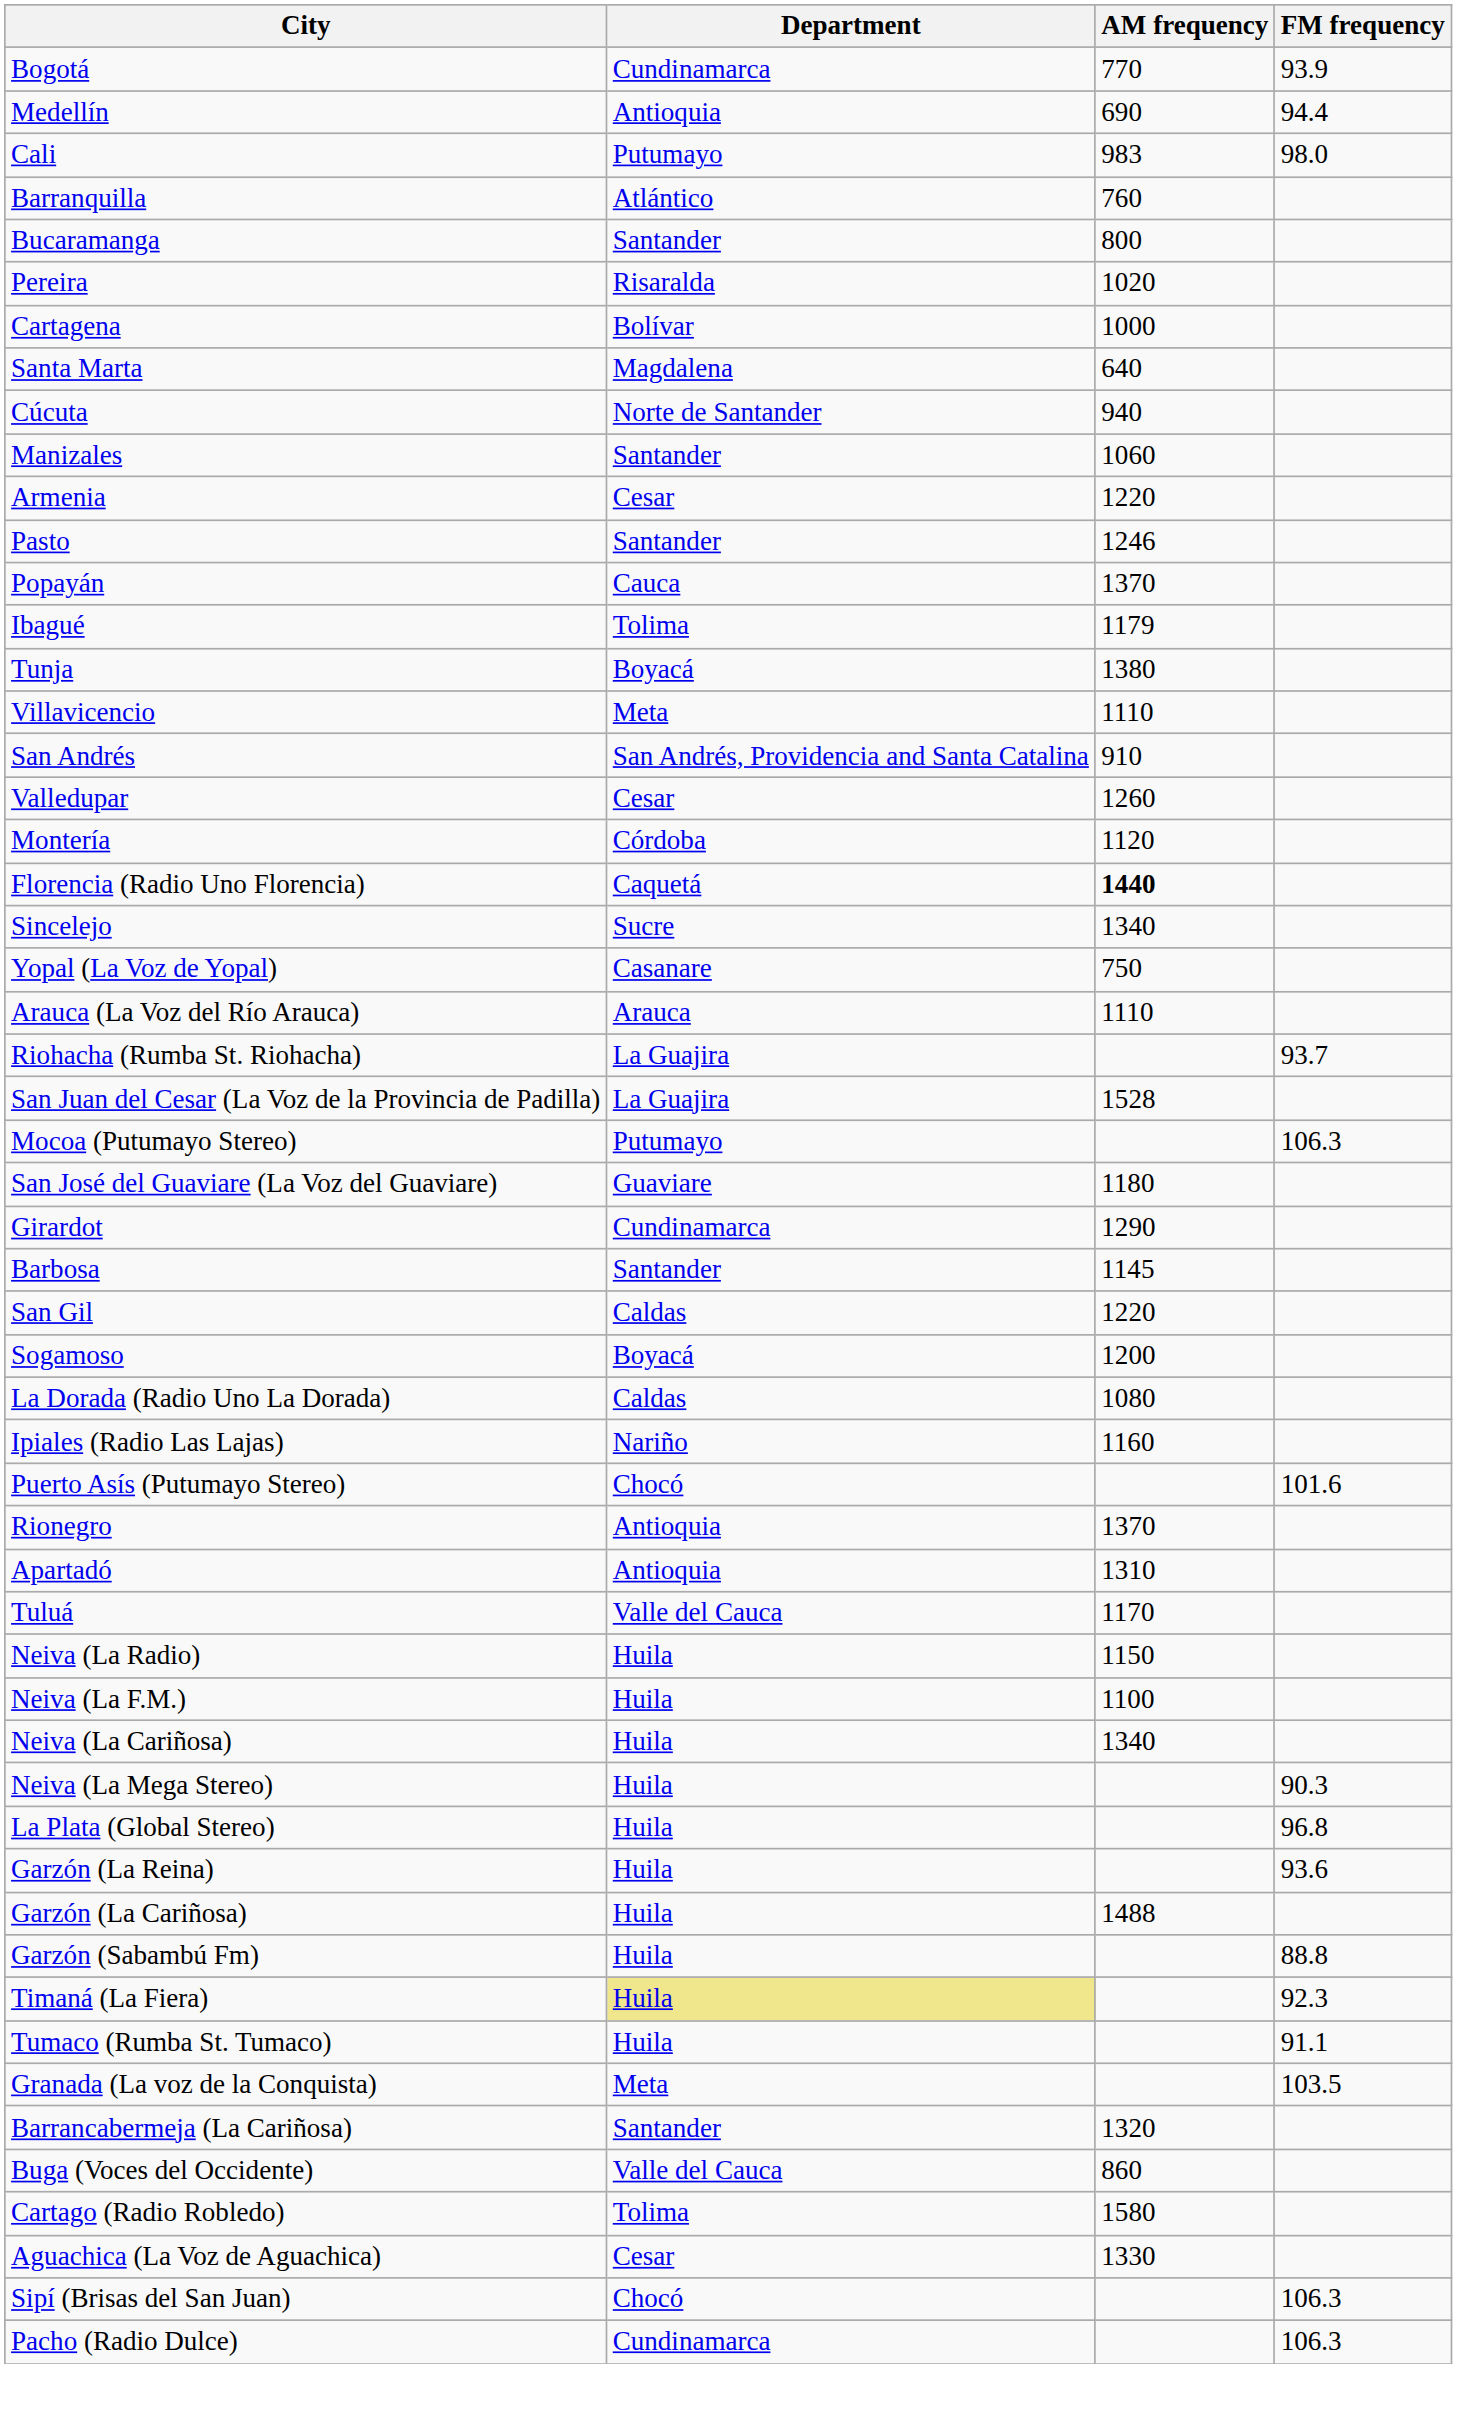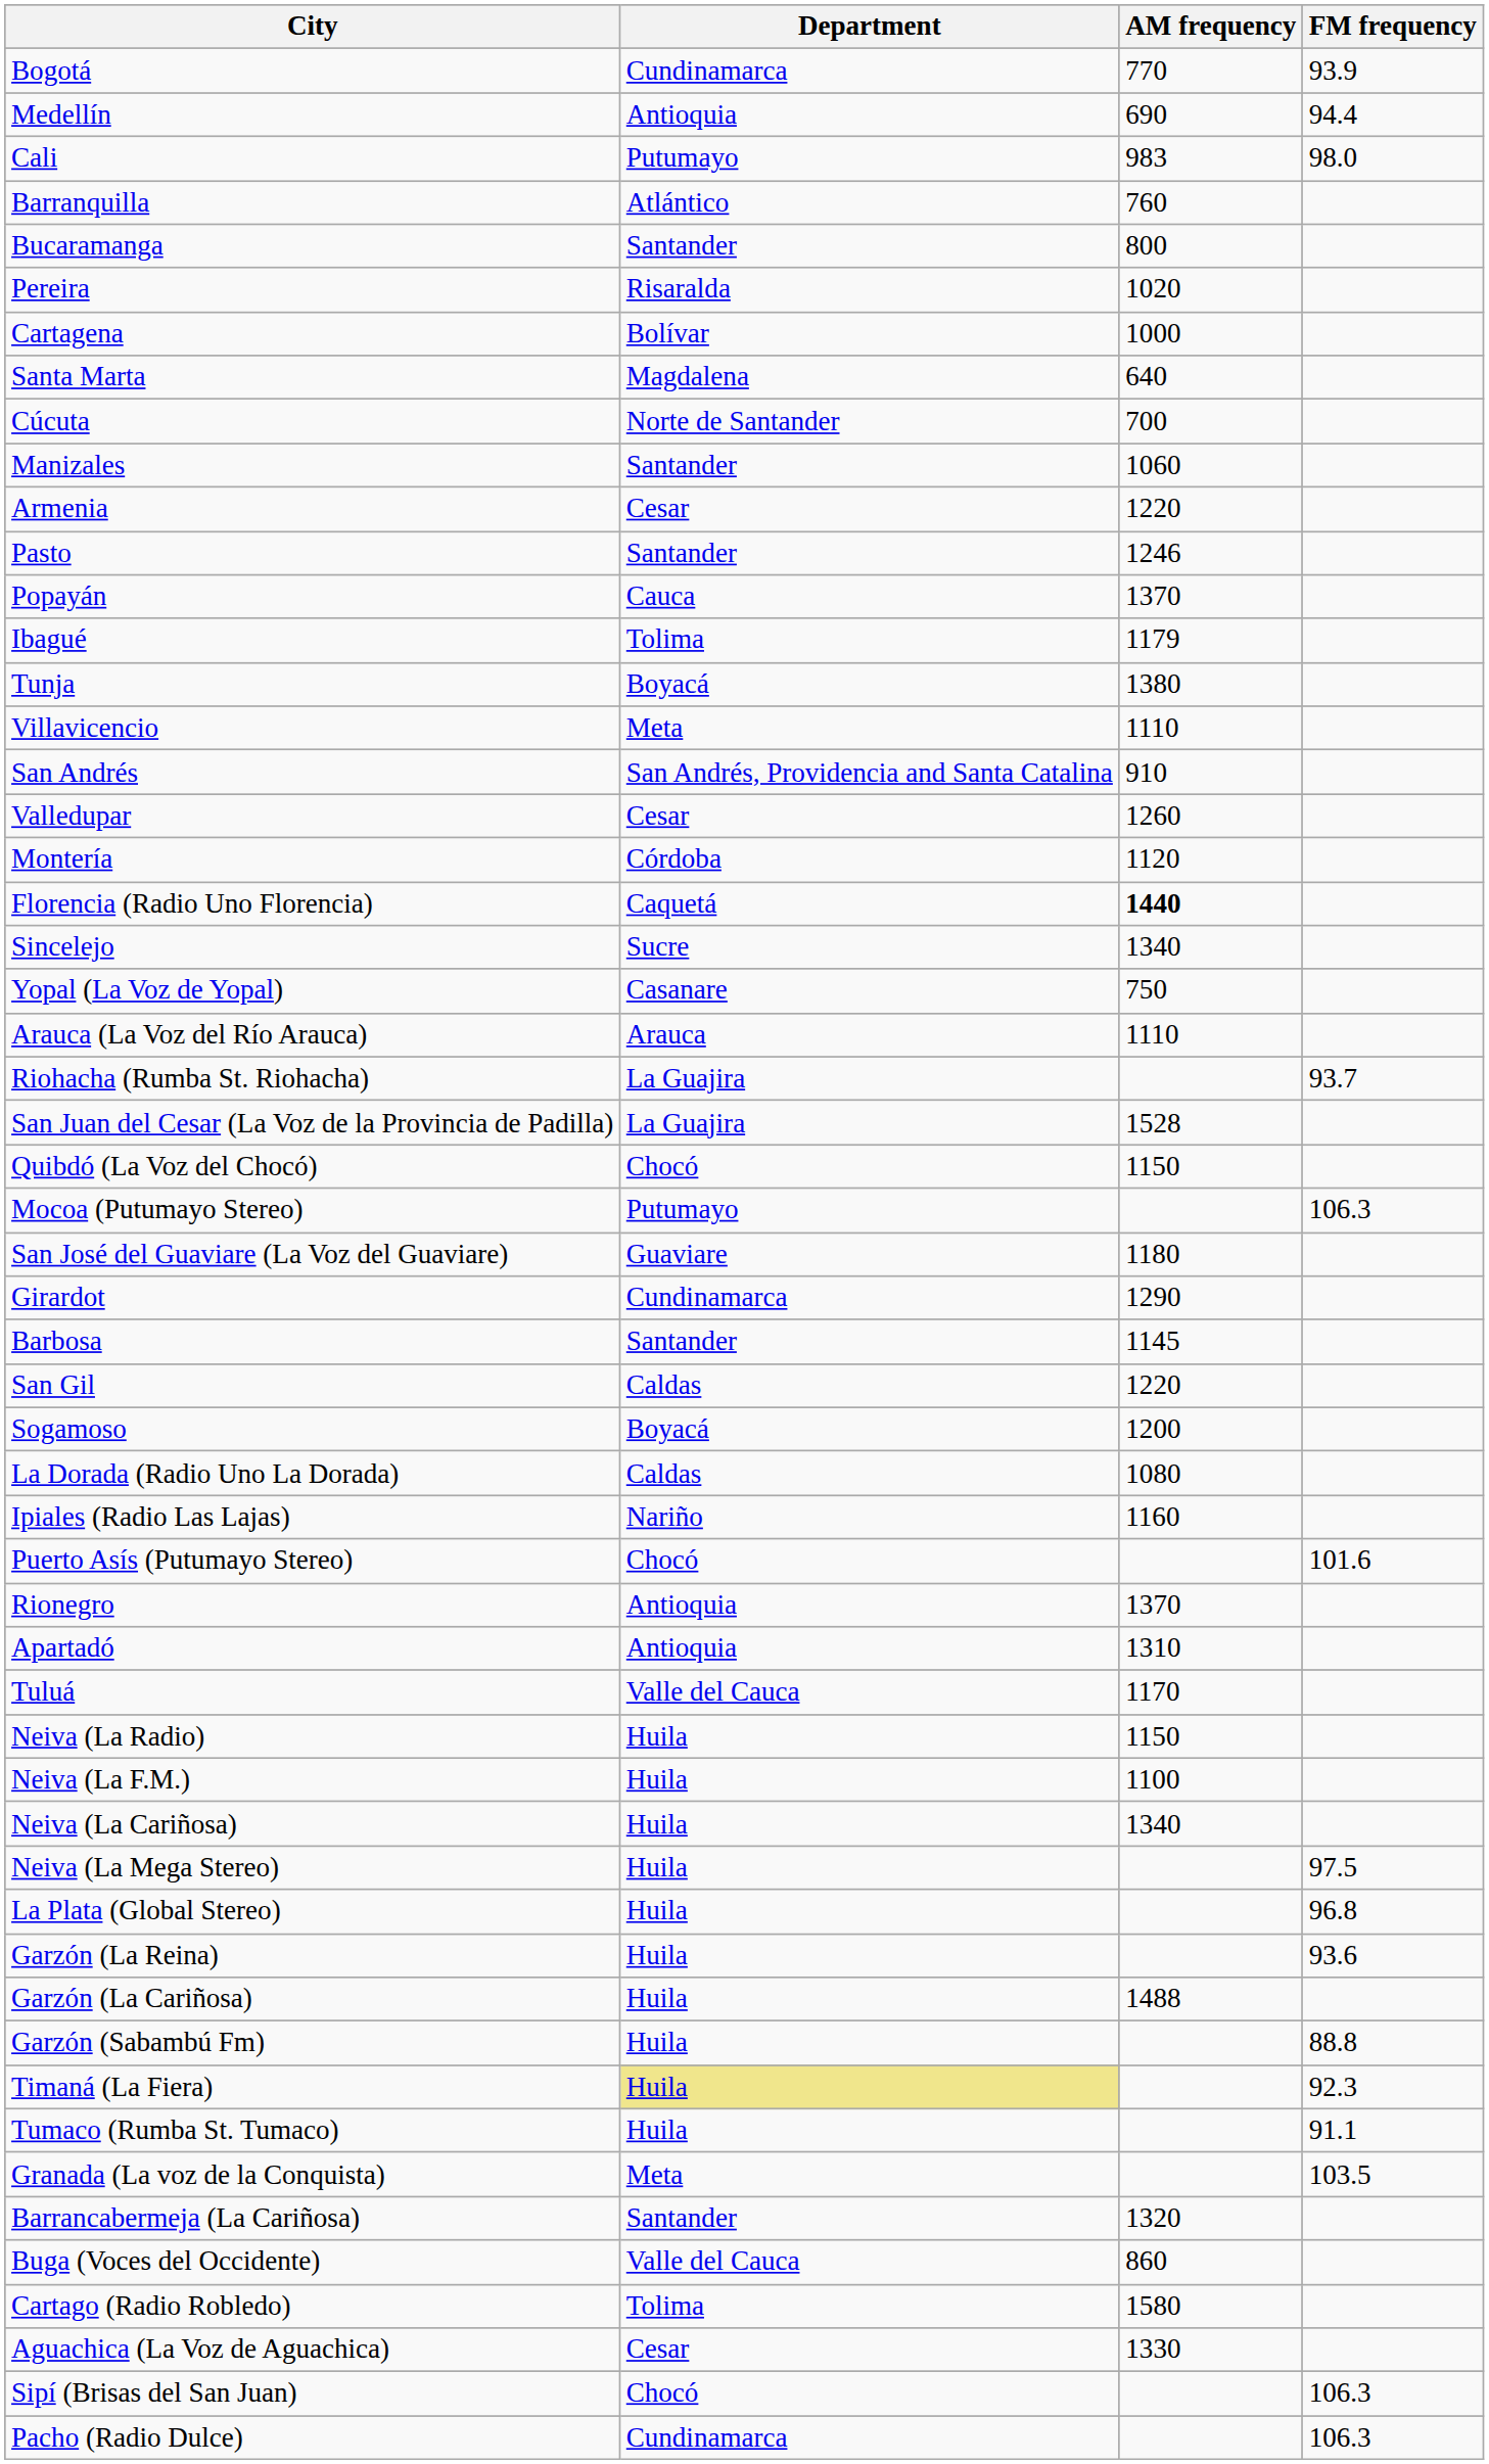Cúcuta | AM frequency: 940 -> 700
+ row: Quibdó (La Voz del Chocó) | Chocó | 1150
Neiva (La Mega Stereo) | FM frequency: 90.3 -> 97.5
